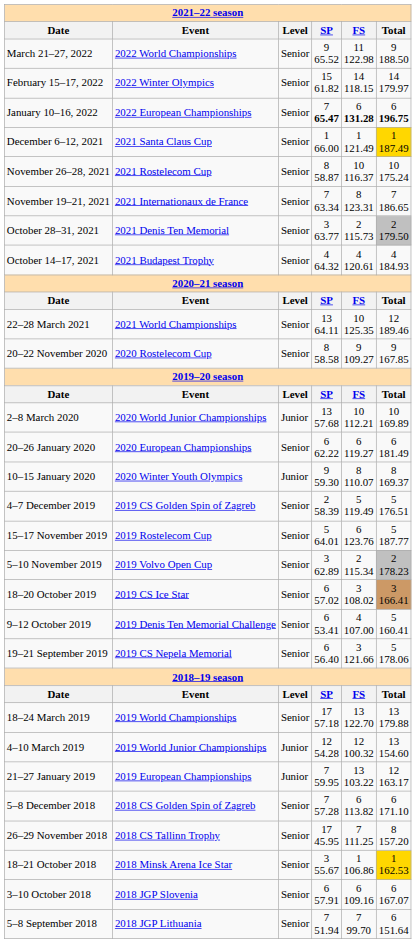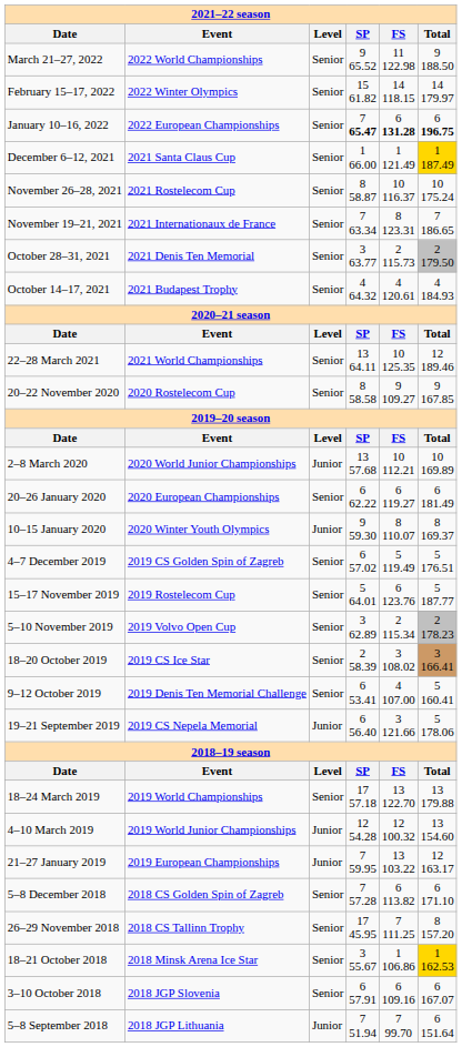4–7 December 2019 | SP: 2 58.39 -> 6 57.02
18–20 October 2019 | SP: 6 57.02 -> 2 58.39
19–21 September 2019 | Level: Senior -> Junior
5–8 September 2018 | Level: Senior -> Junior
